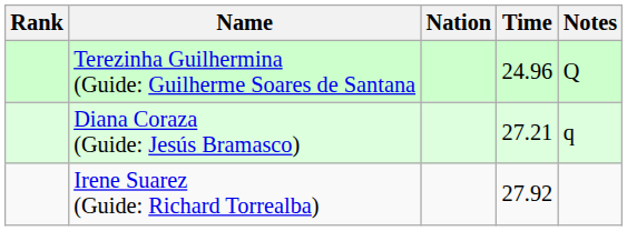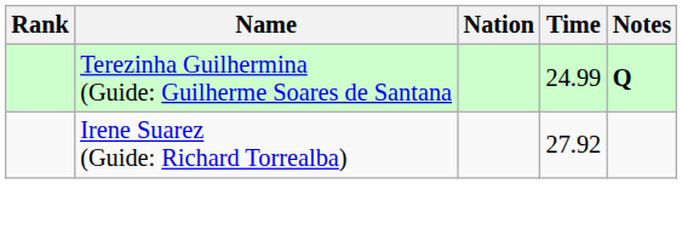Terezinha Guilhermina (Guide: Guilherme Soares de Santana | Time: 24.96 -> 24.99
Terezinha Guilhermina (Guide: Guilherme Soares de Santana | Notes: normal -> bold
- row: Diana Coraza (Guide: Jesús Bramasco) | 27.21 | q
